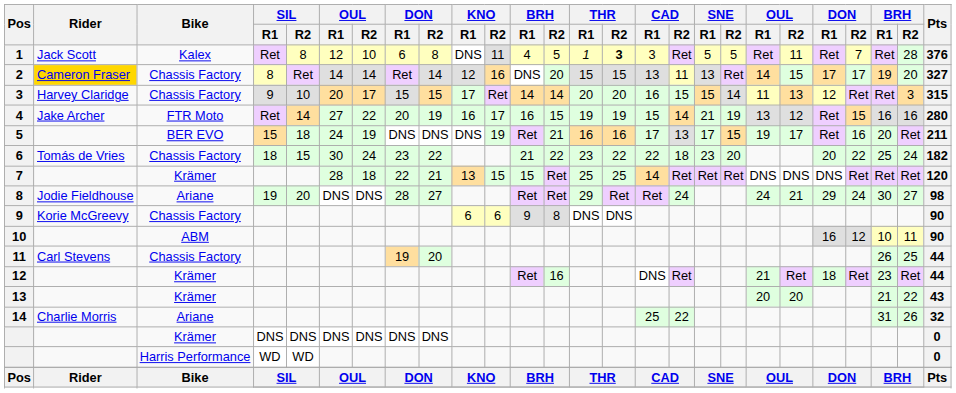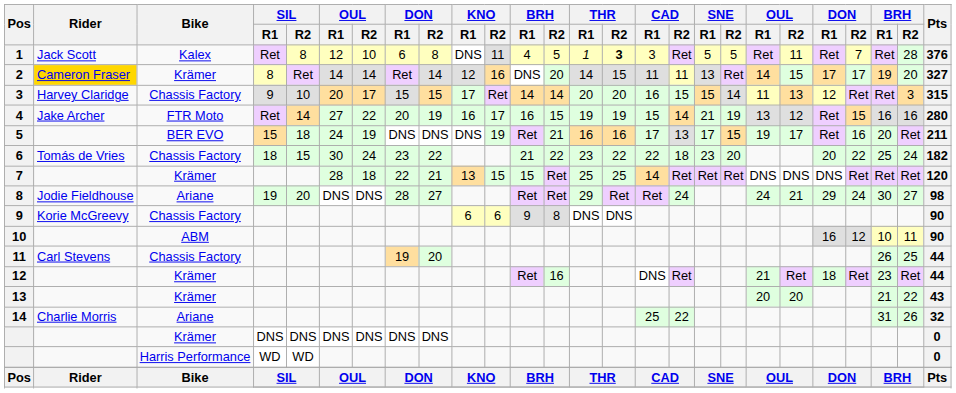2 | Bike: Chassis Factory -> Krämer
2 | THR / R1: 15 -> 14
2 | CAD / R1: 13 -> 11
